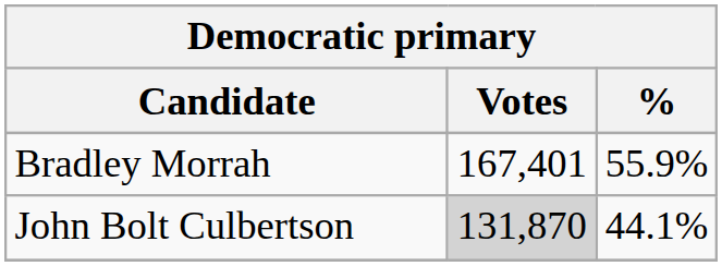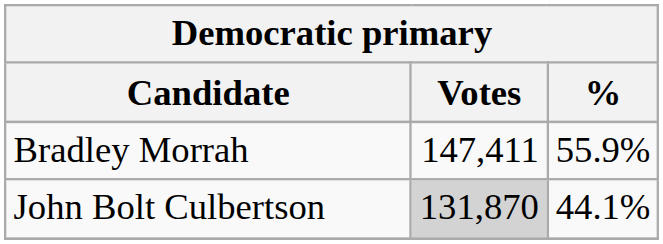Bradley Morrah | Votes: 167,401 -> 147,411
